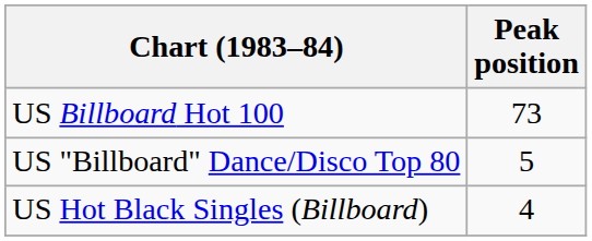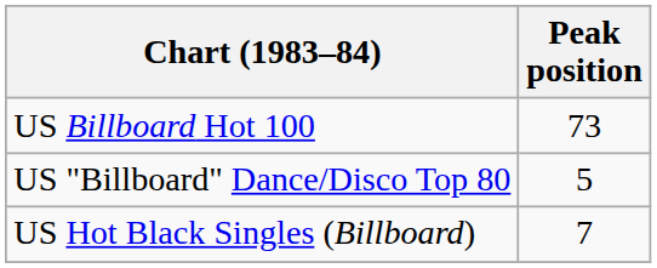US Hot Black Singles (Billboard) | Peak position: 4 -> 7
